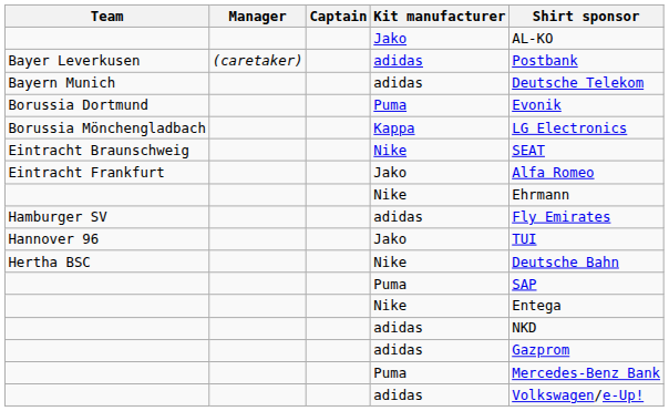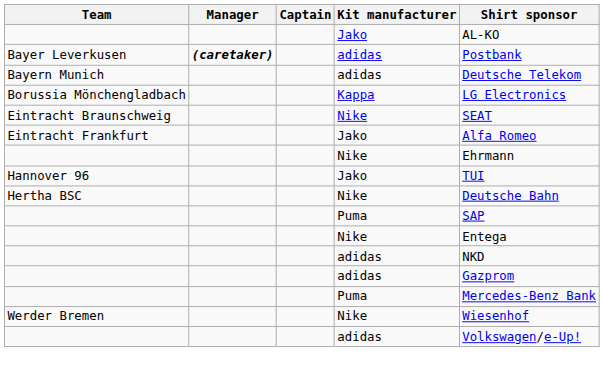Bayer Leverkusen | Manager: normal -> bold
- row: Borussia Dortmund | Puma | Evonik
- row: Hamburger SV | adidas | Fly Emirates
+ row: Werder Bremen | Nike | Wiesenhof
